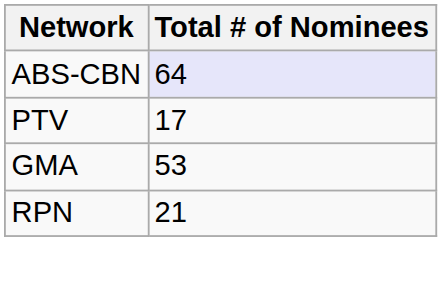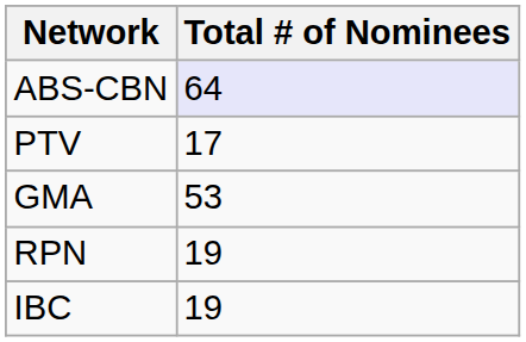RPN | Total # of Nominees: 21 -> 19
+ row: IBC | 19
